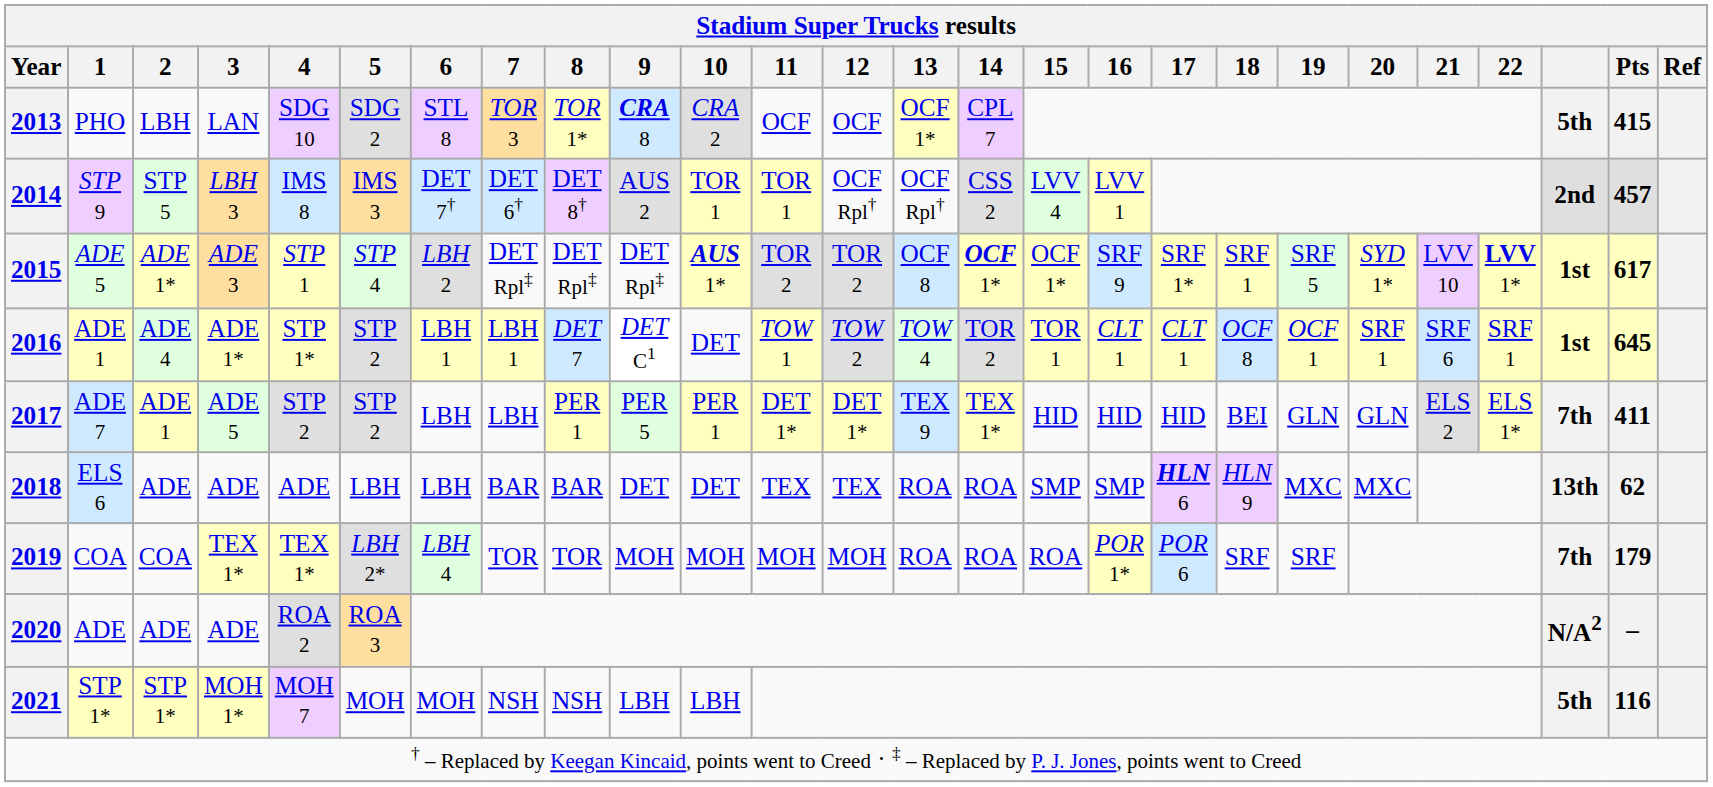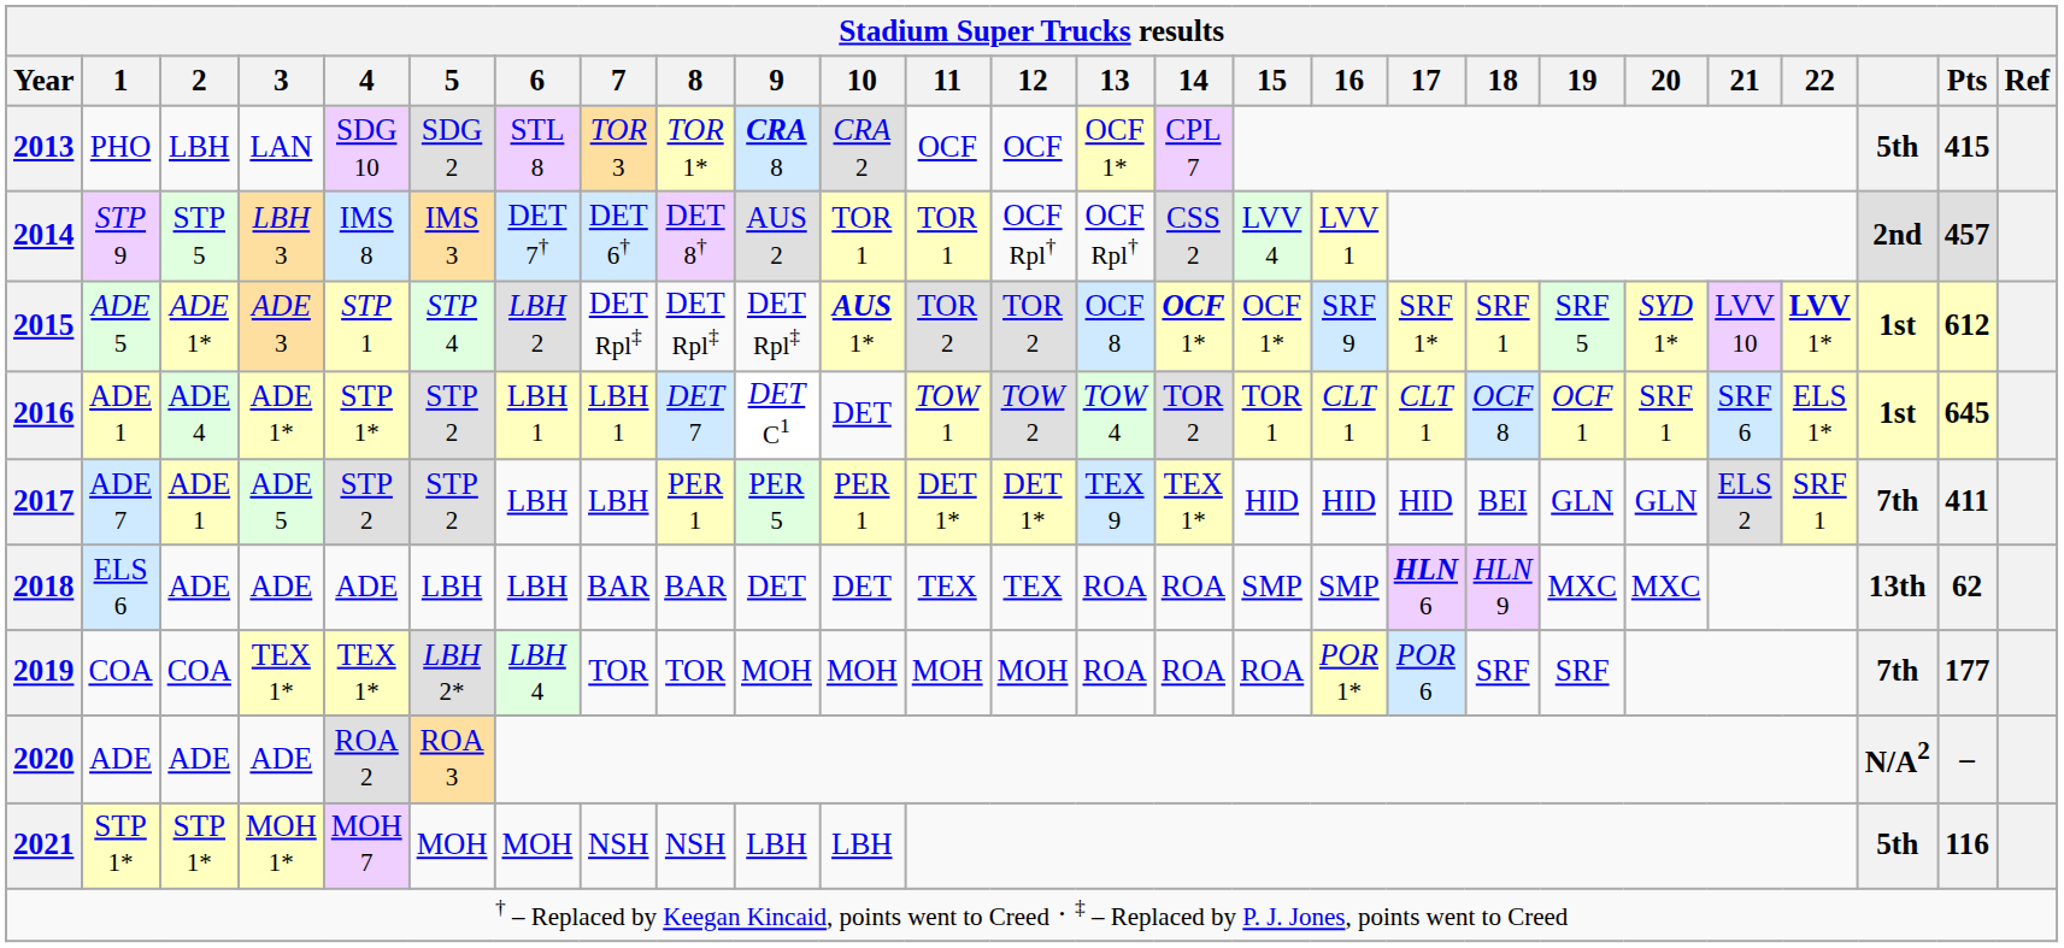2015 | Pts: 617 -> 612
2016 | 22: SRF 1 -> ELS 1*
2017 | 22: ELS 1* -> SRF 1
2019 | Pts: 179 -> 177
